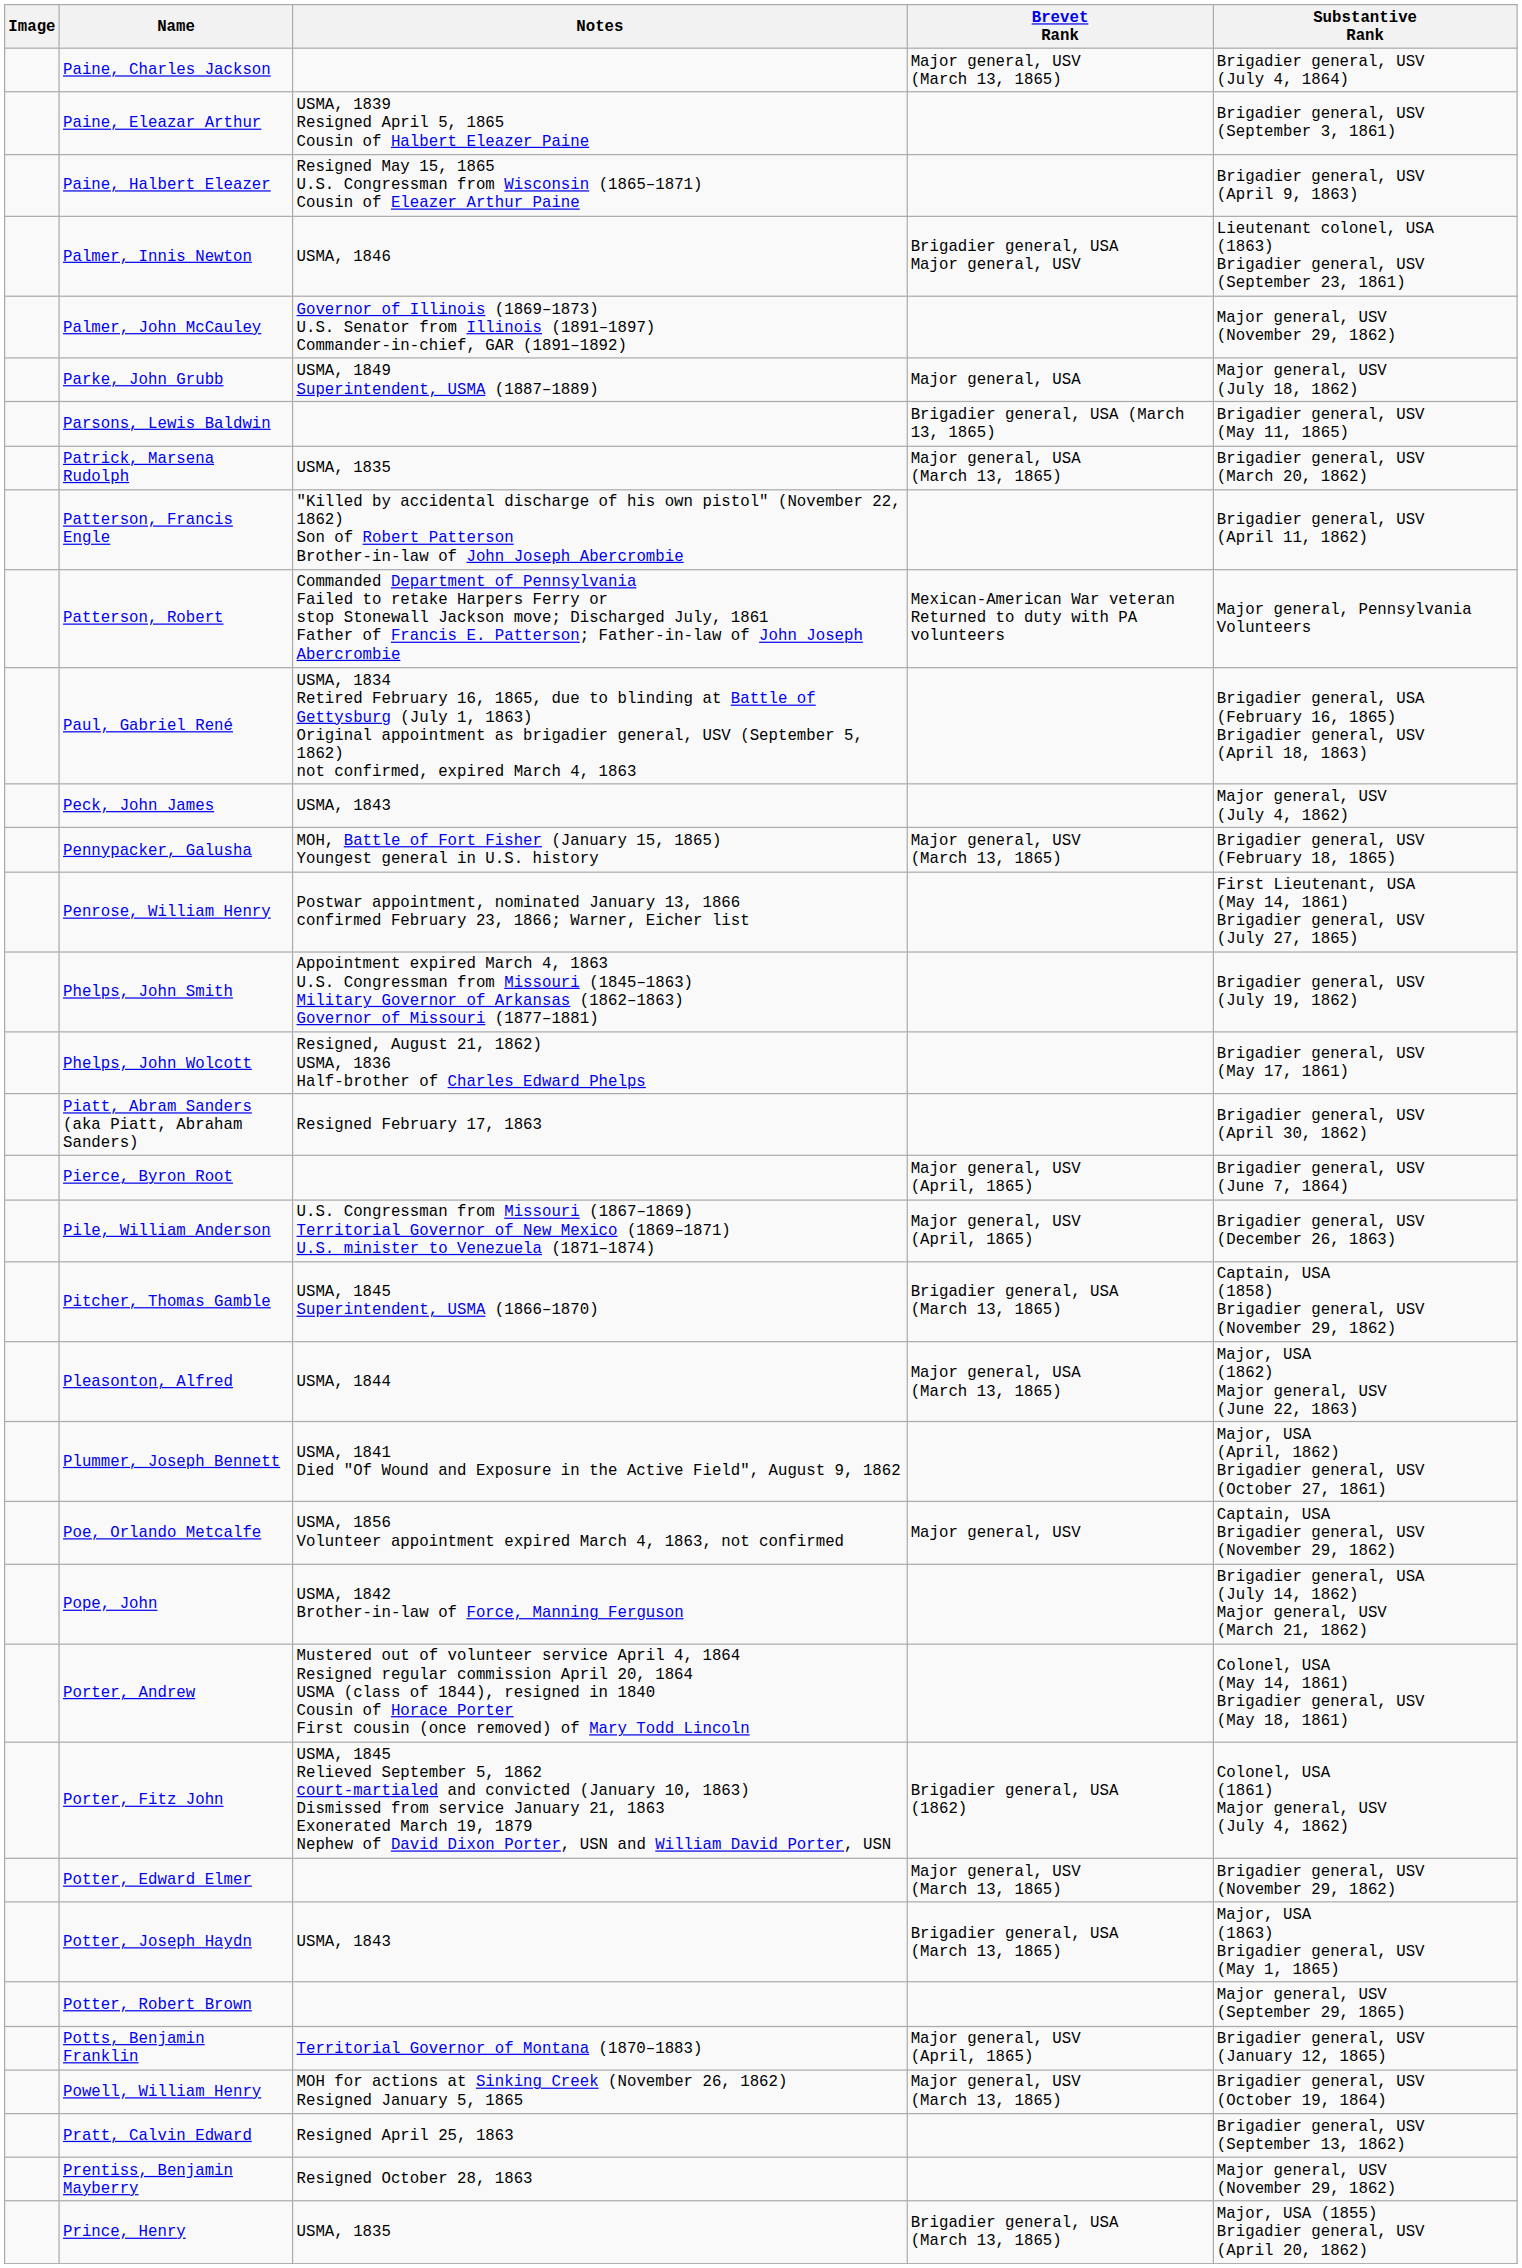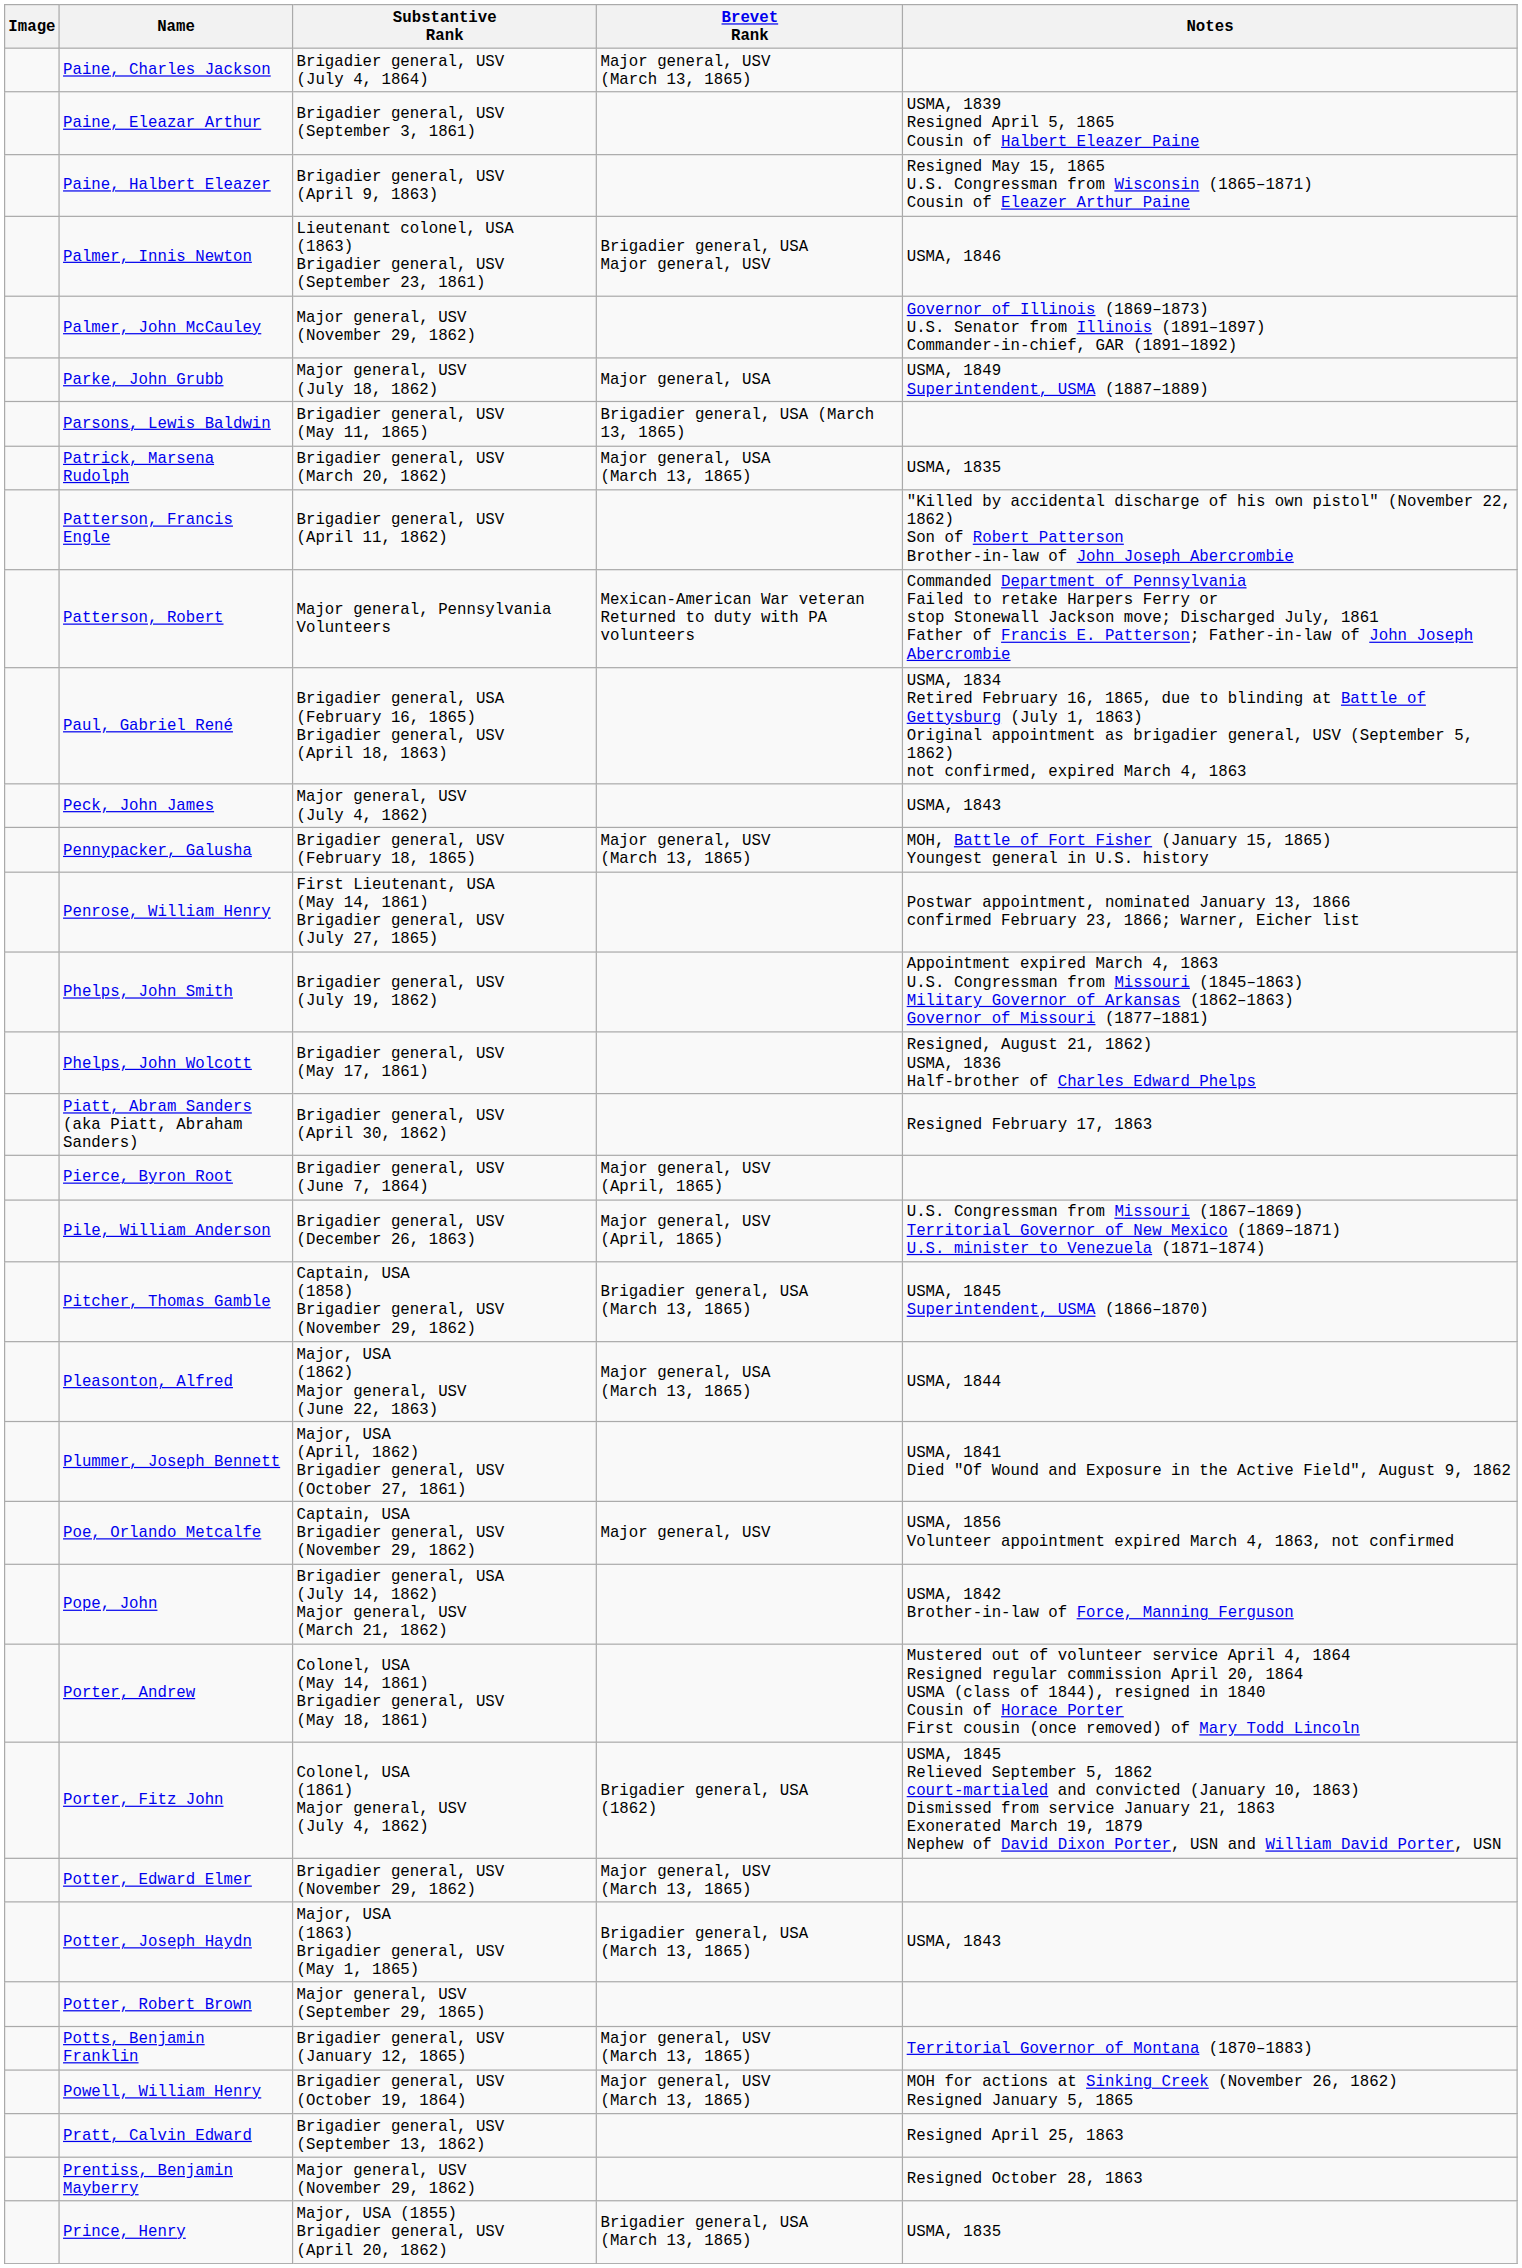columns swapped: Substantive Rank <-> Notes
Potts, Benjamin Franklin | Brevet Rank: Major general, USV (April, 1865) -> Major general, USV (March 13, 1865)
